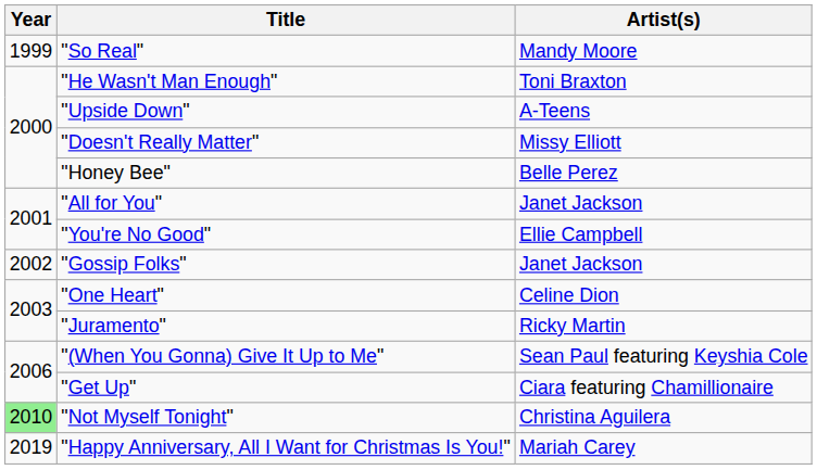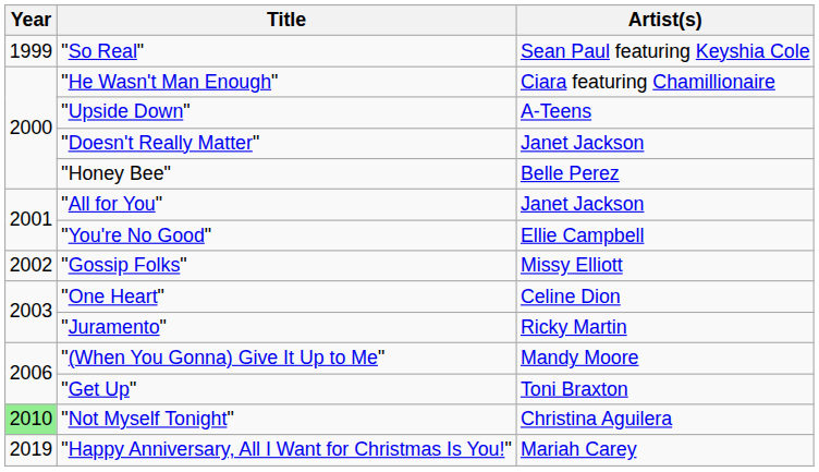"So Real" | Artist(s): Mandy Moore -> Sean Paul featuring Keyshia Cole
"He Wasn't Man Enough" | Artist(s): Toni Braxton -> Ciara featuring Chamillionaire
"Doesn't Really Matter" | Artist(s): Missy Elliott -> Janet Jackson
"Gossip Folks" | Artist(s): Janet Jackson -> Missy Elliott
"(When You Gonna) Give It Up to Me" | Artist(s): Sean Paul featuring Keyshia Cole -> Mandy Moore
"Get Up" | Artist(s): Ciara featuring Chamillionaire -> Toni Braxton
